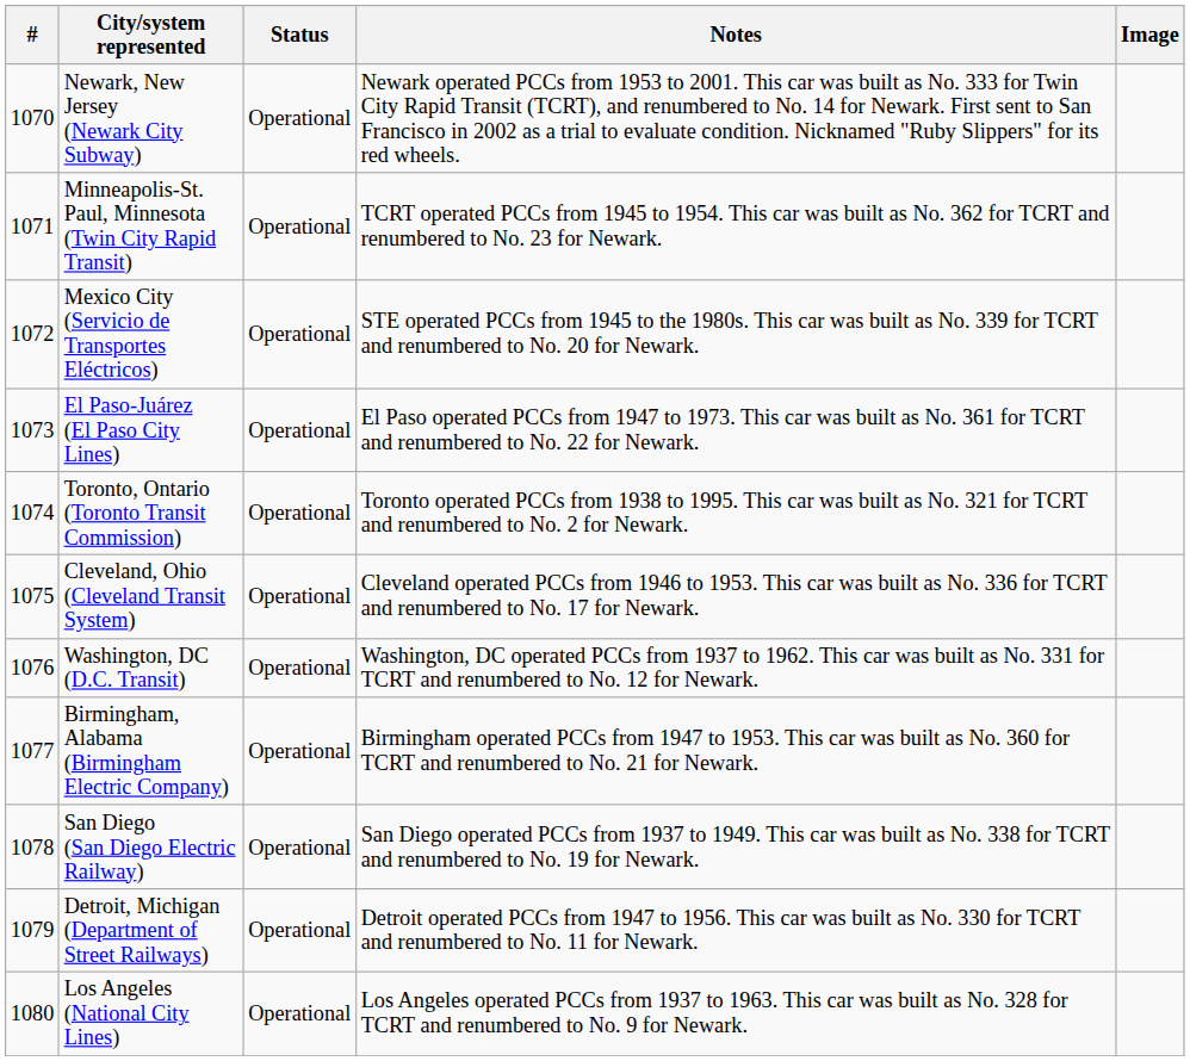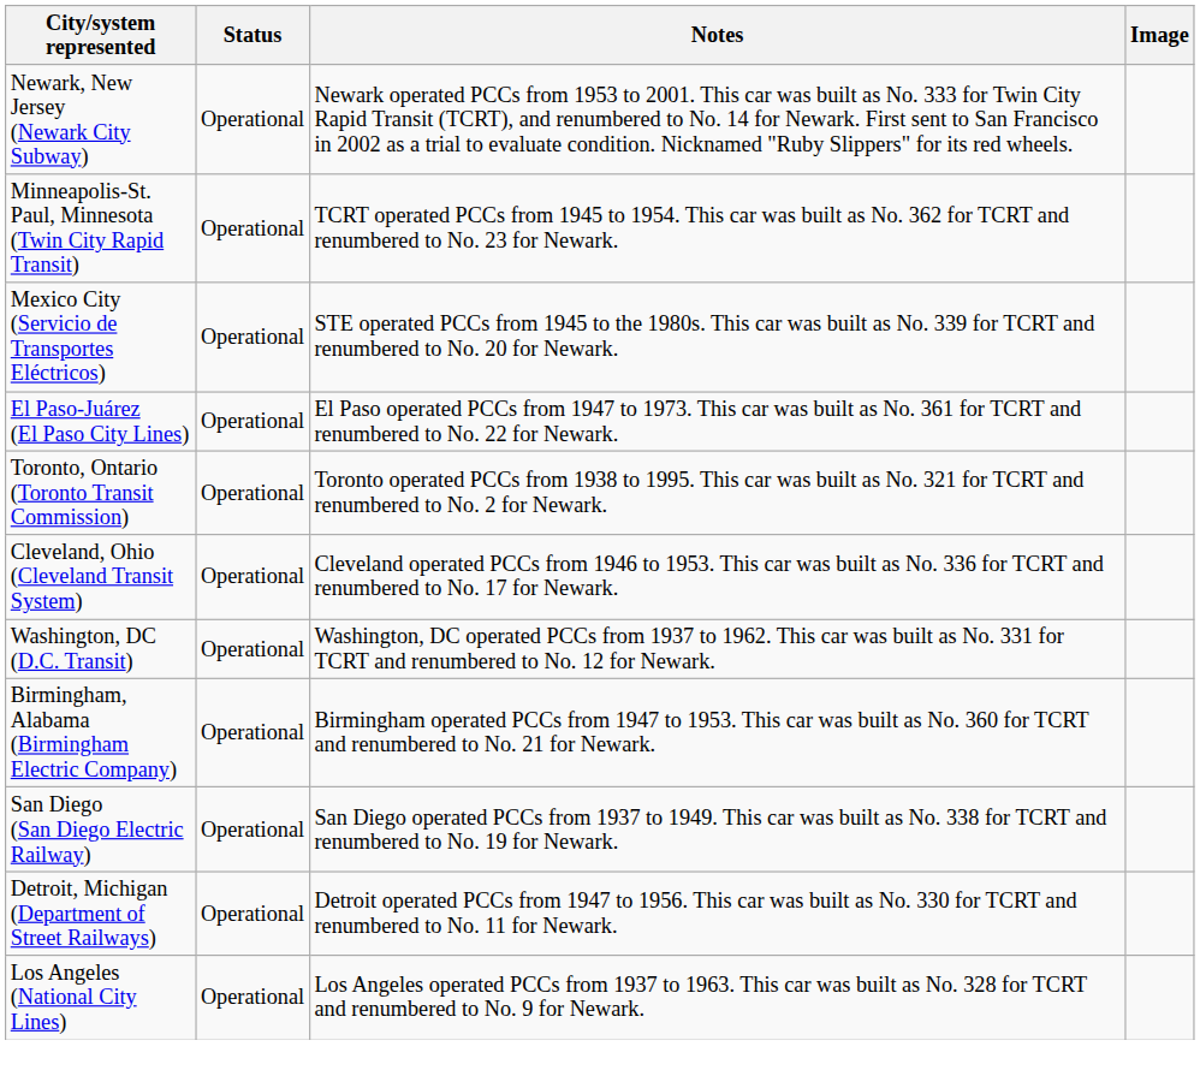- column: # | 1070 | 1071 | 1072 | 1073 | 1074 | 1075 | 1076 | 1077 | 1078 | 1079 | 1080
